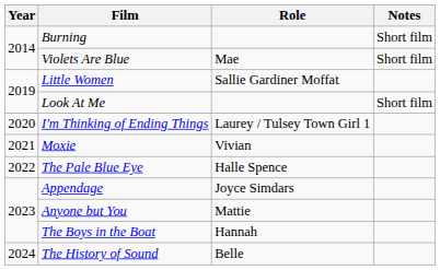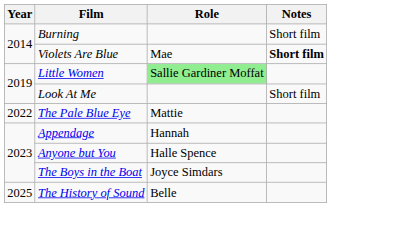Violets Are Blue | Notes: normal -> bold
Little Women | Role: no background -> lightgreen background
- row: 2020 | I'm Thinking of Ending Things | Laurey / Tulsey Town Girl 1
- row: 2021 | Moxie | Vivian
The Pale Blue Eye | Role: Halle Spence -> Mattie
Appendage | Role: Joyce Simdars -> Hannah
Anyone but You | Role: Mattie -> Halle Spence
The Boys in the Boat | Role: Hannah -> Joyce Simdars
The History of Sound | Year: 2024 -> 2025
